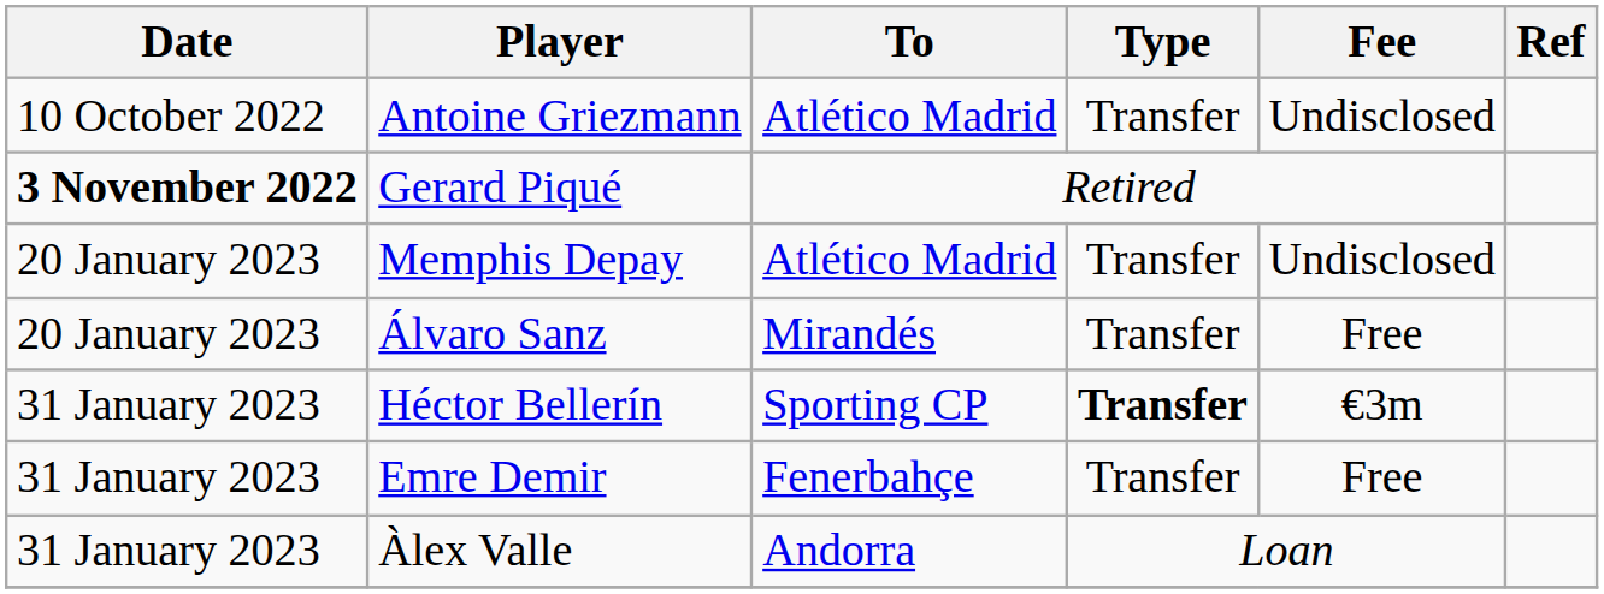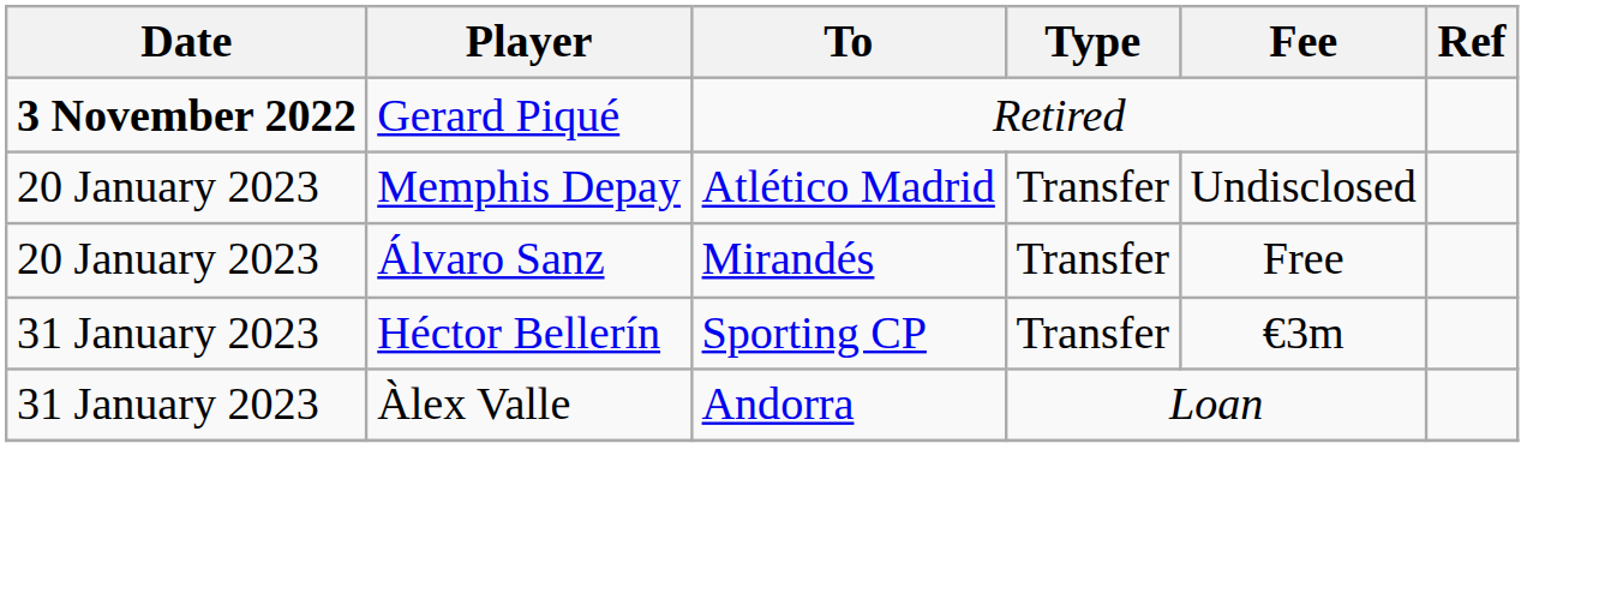- row: 10 October 2022 | Antoine Griezmann | Atlético Madrid | Transfer | Undisclosed
Héctor Bellerín | Type: bold -> normal
- row: 31 January 2023 | Emre Demir | Fenerbahçe | Transfer | Free
